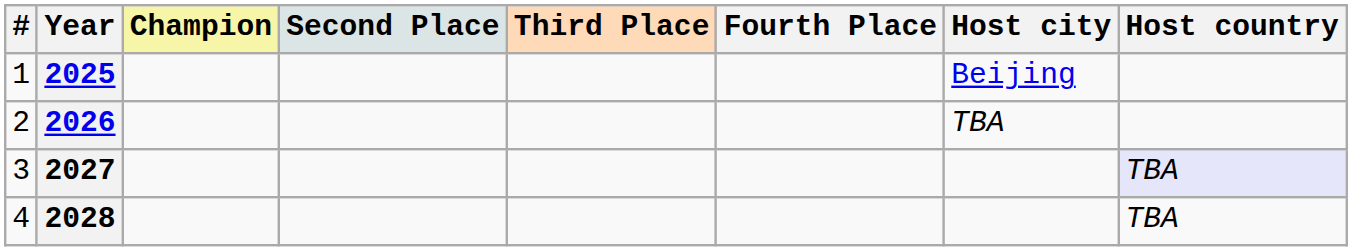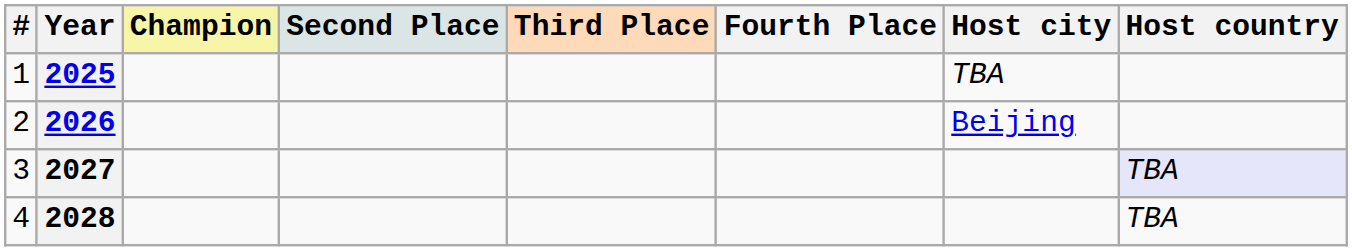2025 | Host city: Beijing -> TBA
2026 | Host city: TBA -> Beijing
